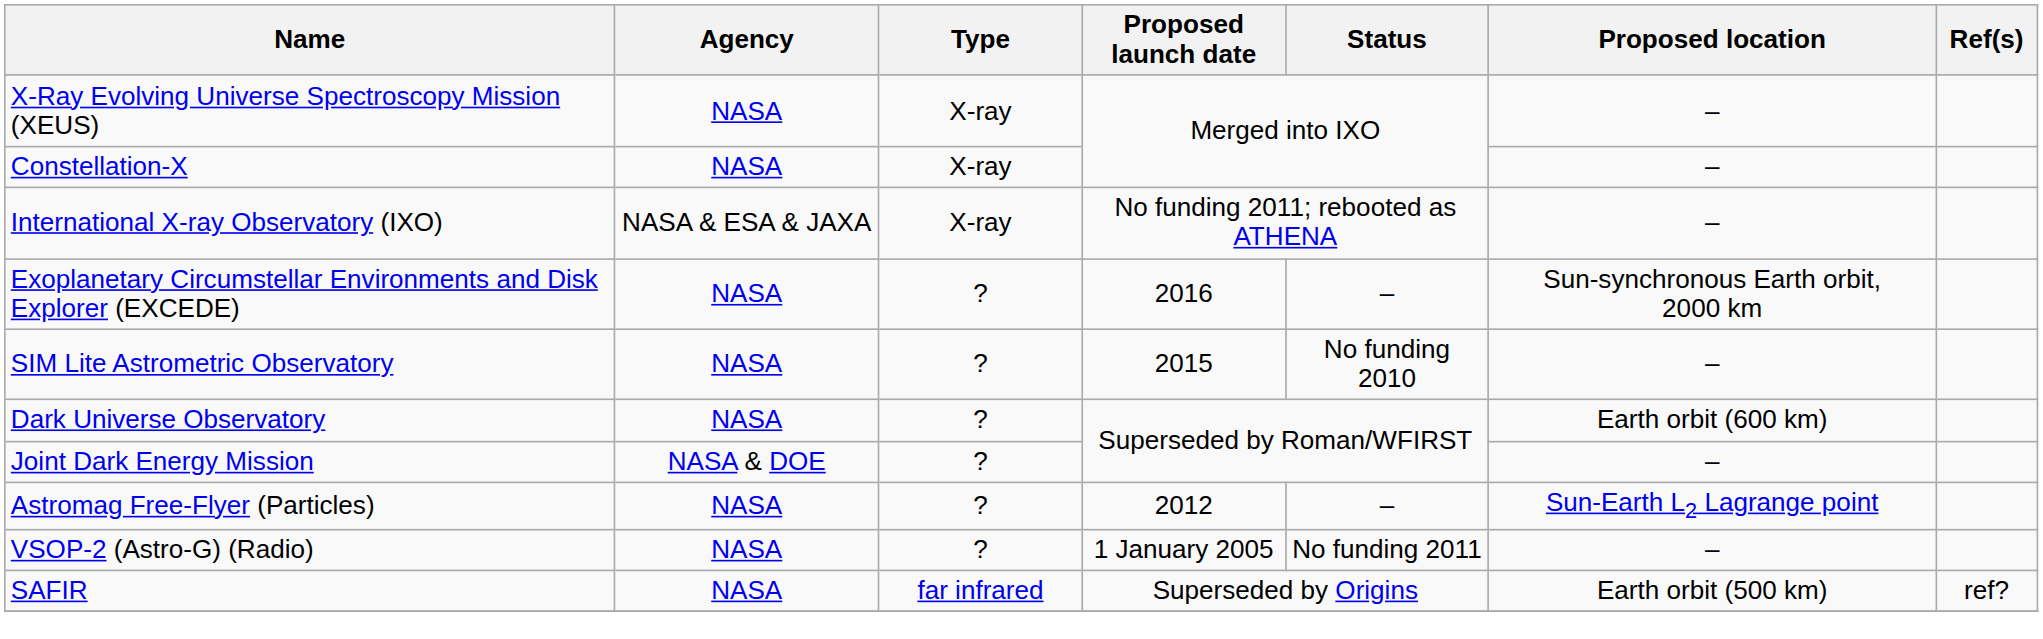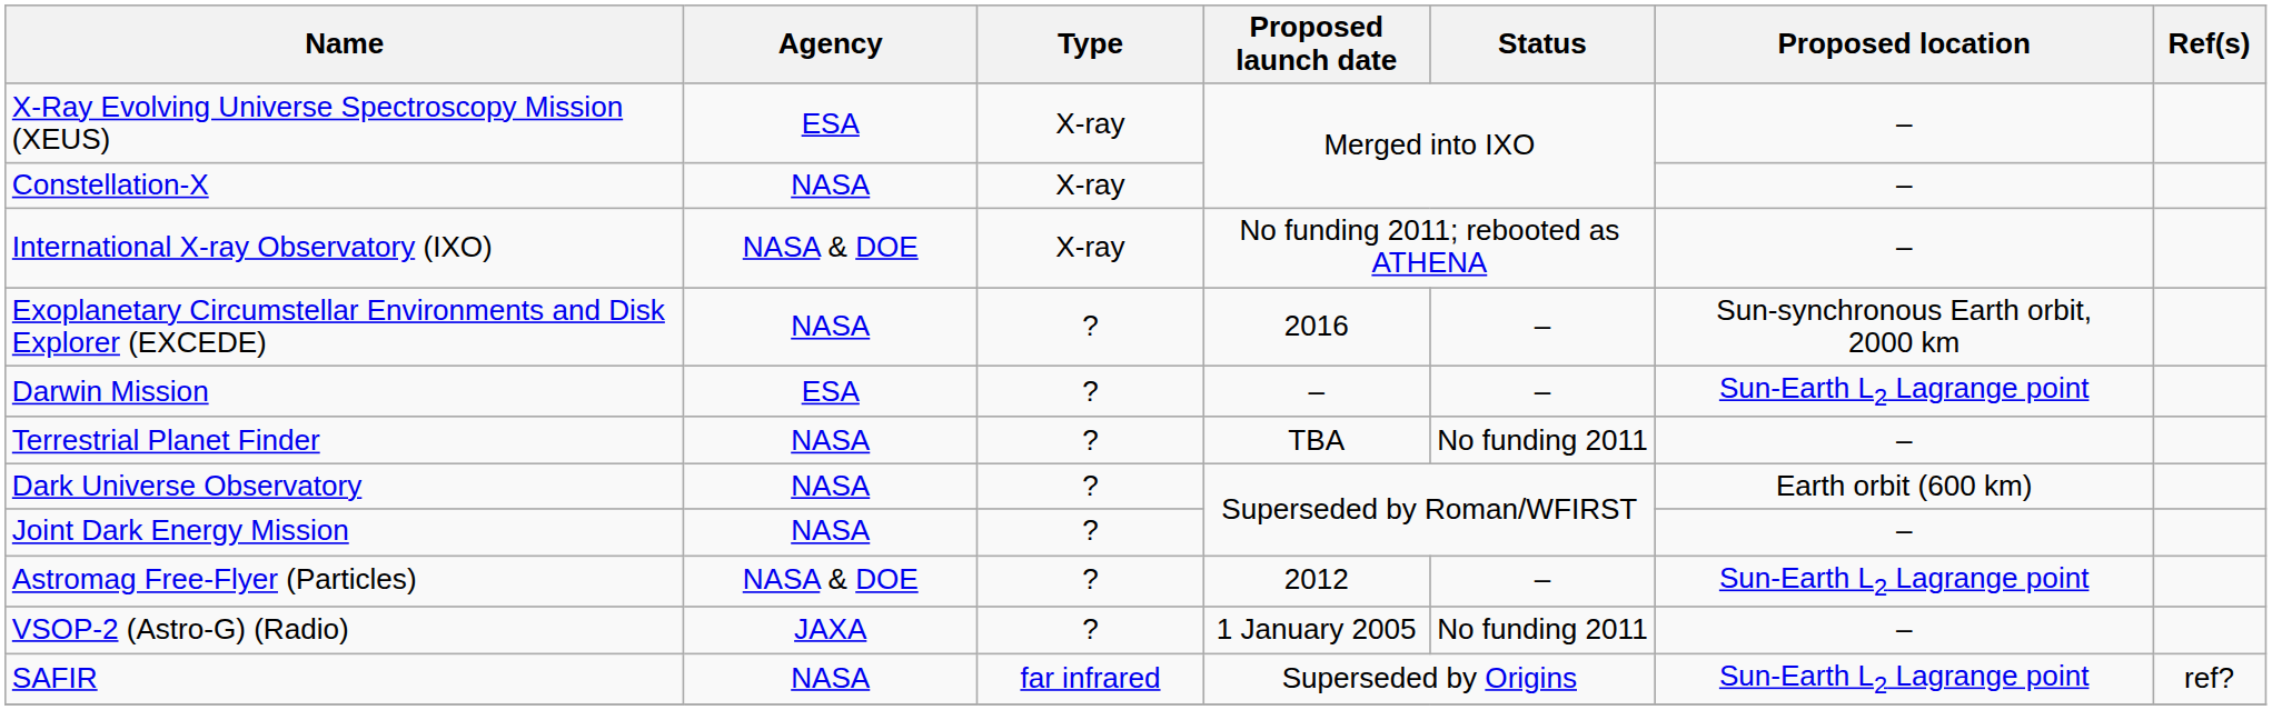X-Ray Evolving Universe Spectroscopy Mission (XEUS) | Agency: NASA -> ESA
International X-ray Observatory (IXO) | Agency: NASA & ESA & JAXA -> NASA & DOE
- row: SIM Lite Astrometric Observatory | NASA | ? | 2015 | No funding 2010 | –
+ row: Darwin Mission | ESA | ? | – | – | Sun-Earth L2 Lagrange point
+ row: Terrestrial Planet Finder | NASA | ? | TBA | No funding 2011 | –
Joint Dark Energy Mission | Agency: NASA & DOE -> NASA
Astromag Free-Flyer (Particles) | Agency: NASA -> NASA & DOE
VSOP-2 (Astro-G) (Radio) | Agency: NASA -> JAXA
SAFIR | Proposed location: Earth orbit (500 km) -> Sun-Earth L2 Lagrange point
